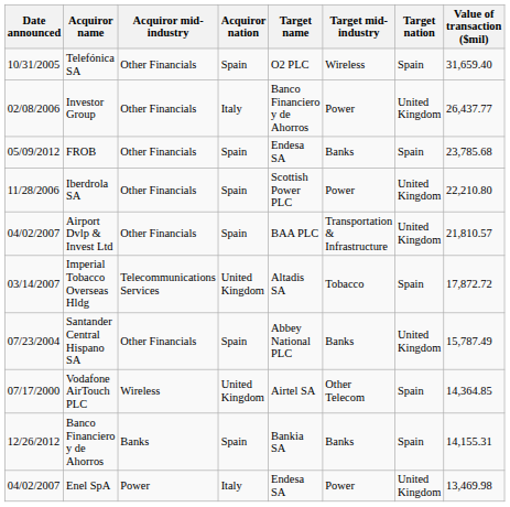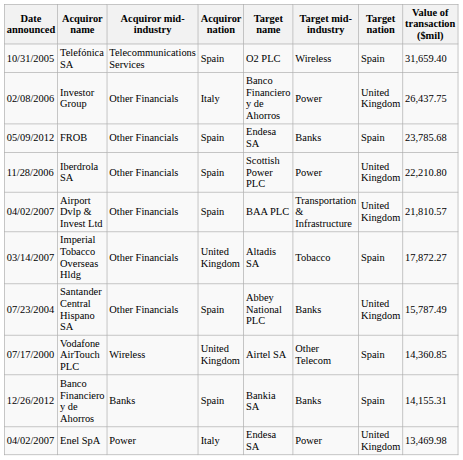Telefónica SA | Acquiror mid-industry: Other Financials -> Telecommunications Services
Investor Group | Value of transaction ($mil): 26,437.77 -> 26,437.75
Imperial Tobacco Overseas Hldg | Acquiror mid-industry: Telecommunications Services -> Other Financials
Imperial Tobacco Overseas Hldg | Value of transaction ($mil): 17,872.72 -> 17,872.27
Vodafone AirTouch PLC | Value of transaction ($mil): 14,364.85 -> 14,360.85
